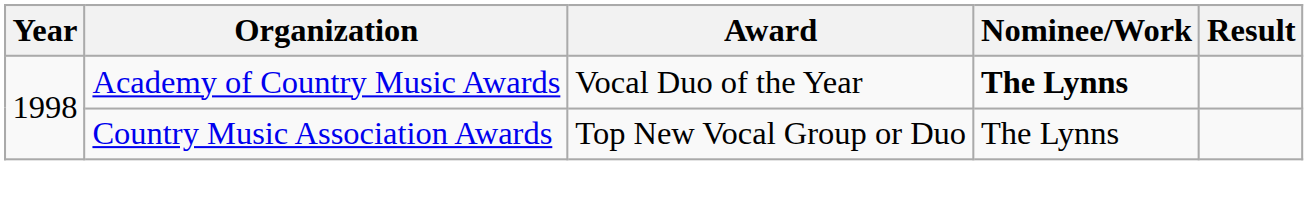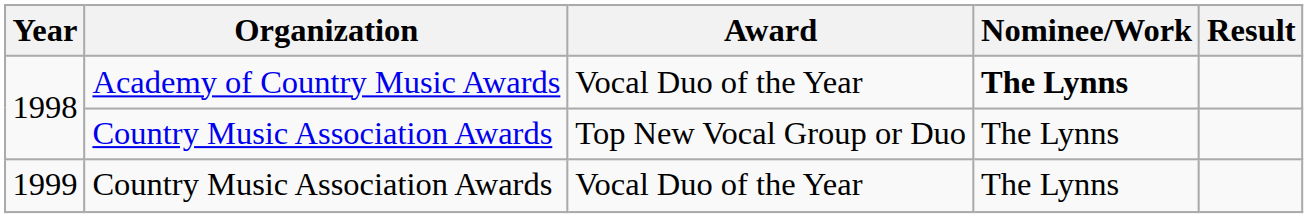+ row: 1999 | Country Music Association Awards | Vocal Duo of the Year | The Lynns
